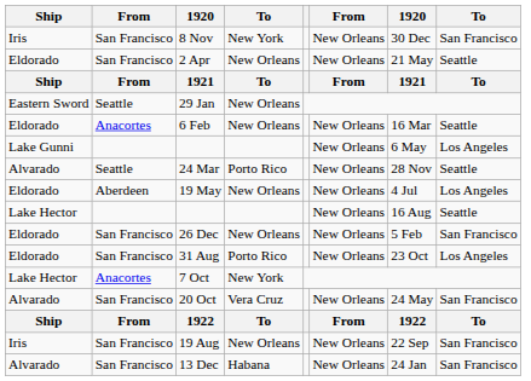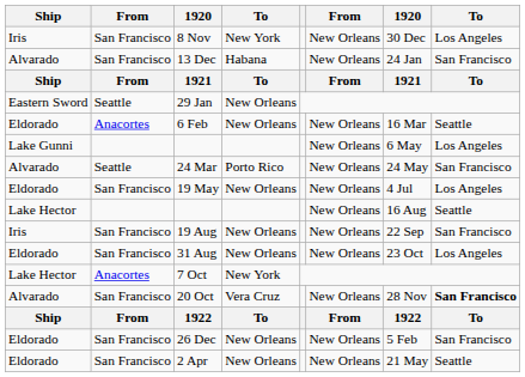8 Nov | column 8: San Francisco -> Los Angeles
rows swapped: 13 Dec <-> 2 Apr
24 Mar | column 7: 28 Nov -> 24 May
24 Mar | column 8: Seattle -> San Francisco
19 May | column 2: Aberdeen -> San Francisco
rows swapped: 19 Aug <-> 26 Dec
31 Aug | column 4: Porto Rico -> New Orleans
20 Oct | column 7: 24 May -> 28 Nov
20 Oct | column 8: normal -> bold
